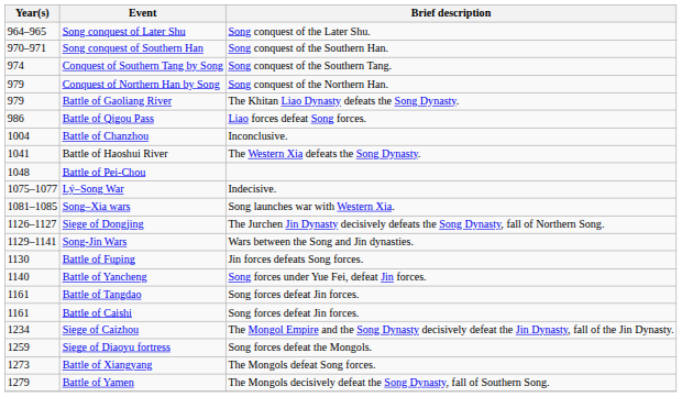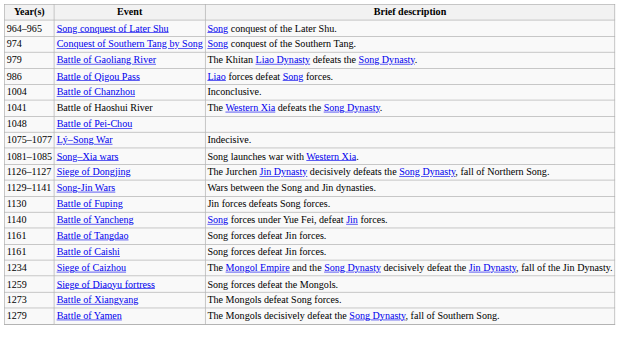- row: 970–971 | Song conquest of Southern Han | Song conquest of the Southern Han.
- row: 979 | Conquest of Northern Han by Song | Song conquest of the Northern Han.
